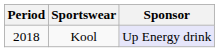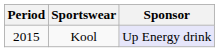Kool | Period: 2018 -> 2015
